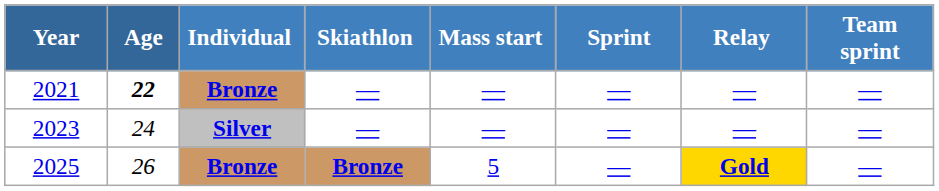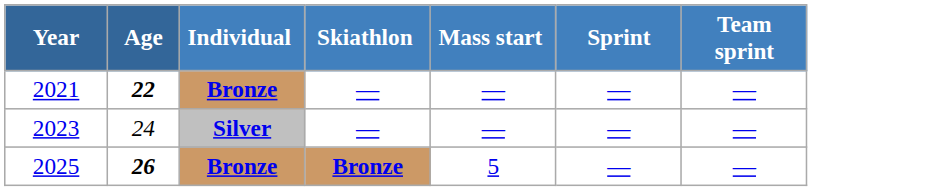- column: Relay | — | — | Gold
2025 | Age: normal -> bold
